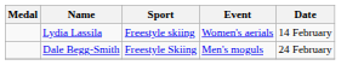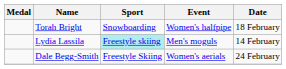+ row: Torah Bright | Snowboarding | Women's halfpipe | 18 February
Lydia Lassila | Sport: no background -> paleturquoise background
Lydia Lassila | Event: Women's aerials -> Men's moguls
Dale Begg-Smith | Event: Men's moguls -> Women's aerials
